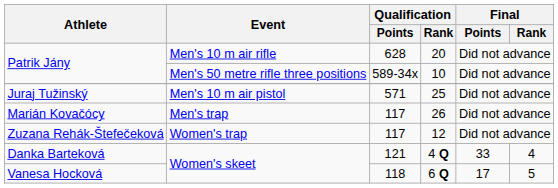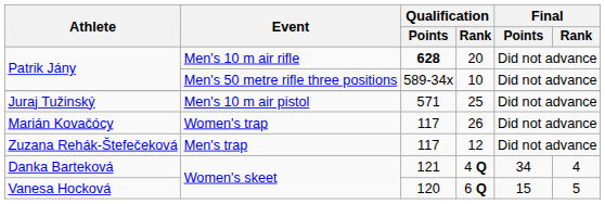20 | Qualification / Points: normal -> bold
26 | Event: Men's trap -> Women's trap
12 | Event: Women's trap -> Men's trap
4 Q | Final / Points: 33 -> 34
6 Q | Qualification / Points: 118 -> 120
6 Q | Final / Points: 17 -> 15
